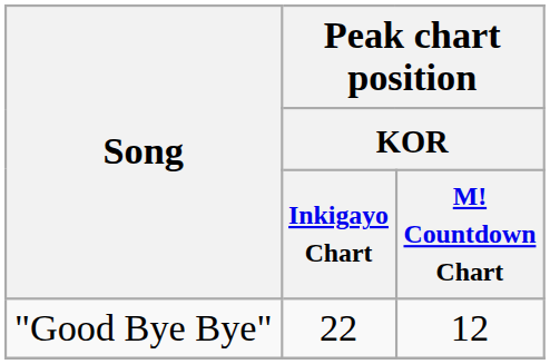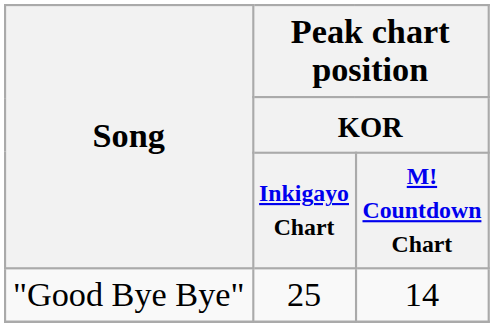"Good Bye Bye" | Peak chart position / KOR / Inkigayo Chart: 22 -> 25
"Good Bye Bye" | Peak chart position / KOR / M! Countdown Chart: 12 -> 14
